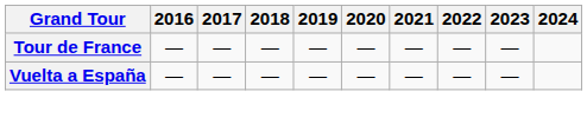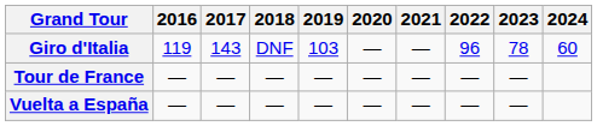+ row: Giro d'Italia | 119 | 143 | DNF | 103 | — | — | 96 | 78 | 60
